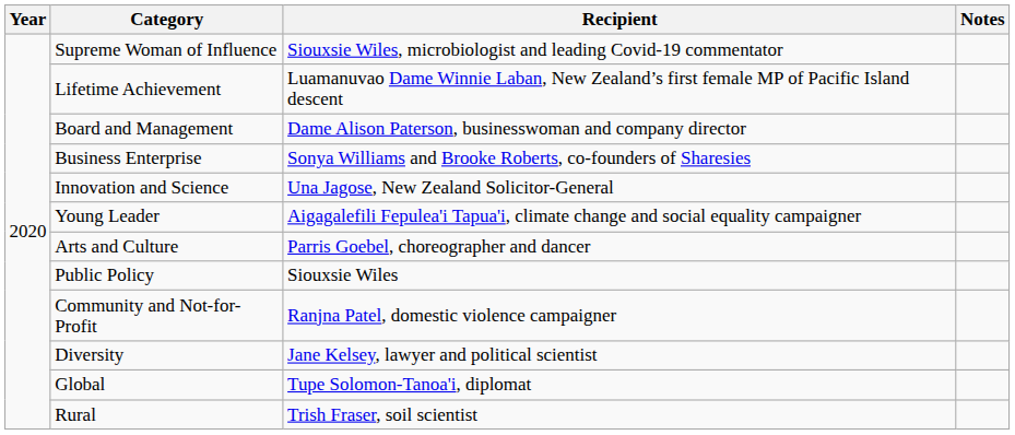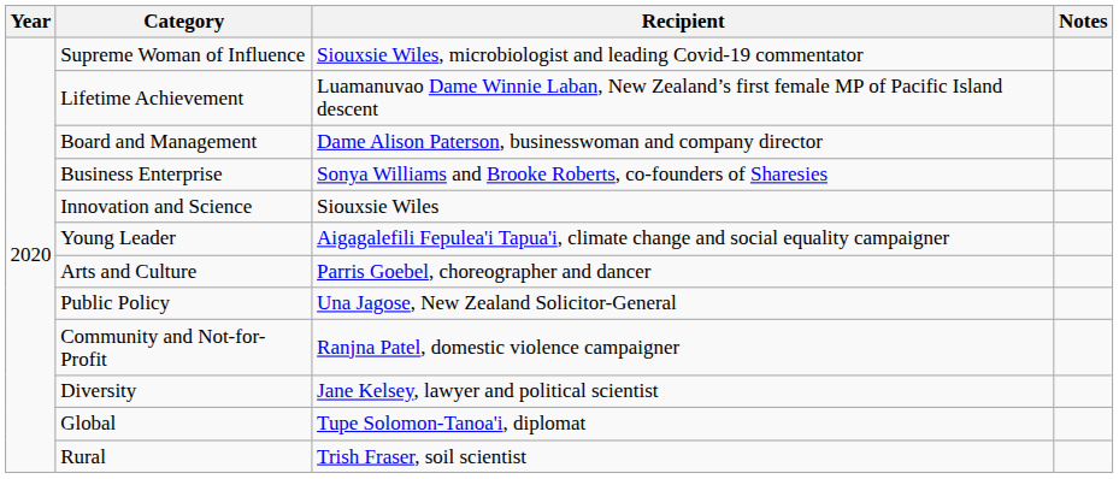Innovation and Science | Recipient: Una Jagose, New Zealand Solicitor-General -> Siouxsie Wiles
Public Policy | Recipient: Siouxsie Wiles -> Una Jagose, New Zealand Solicitor-General
